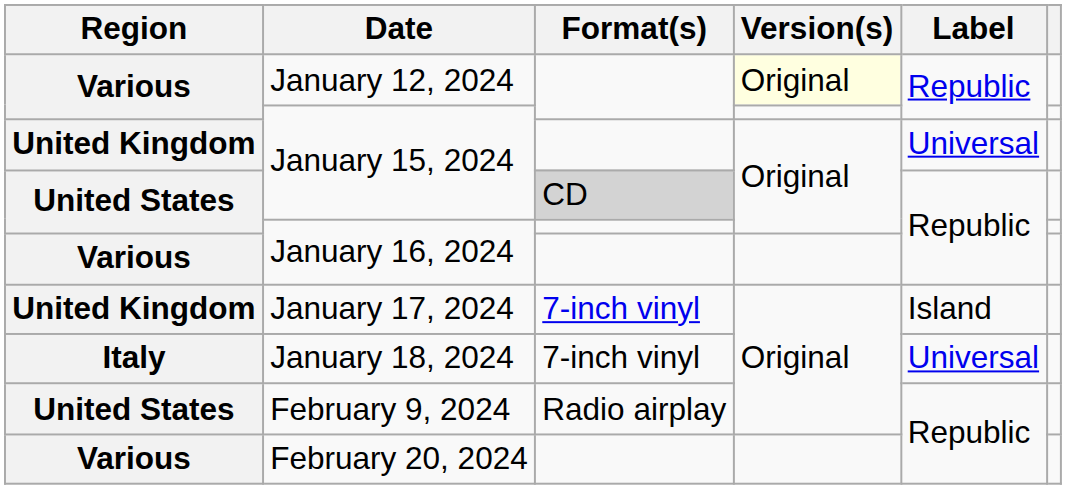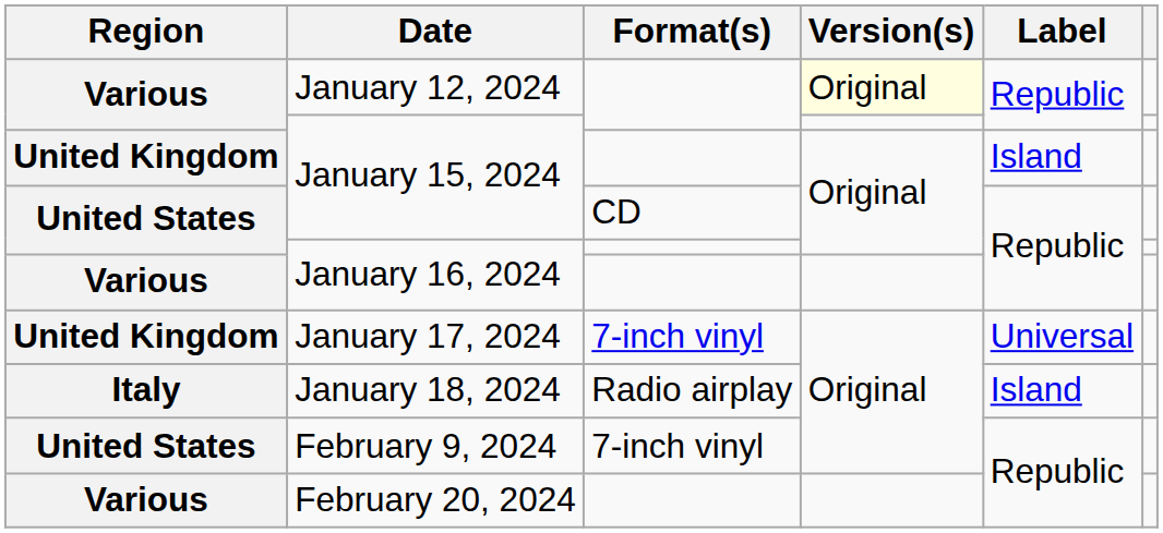United Kingdom / January 15, 2024 | Label: Universal -> Island
United States / January 15, 2024 | Format(s): lightgrey background -> no background
January 17, 2024 | Label: Island -> Universal
January 18, 2024 | Format(s): 7-inch vinyl -> Radio airplay
January 18, 2024 | Label: Universal -> Island
February 9, 2024 | Format(s): Radio airplay -> 7-inch vinyl
